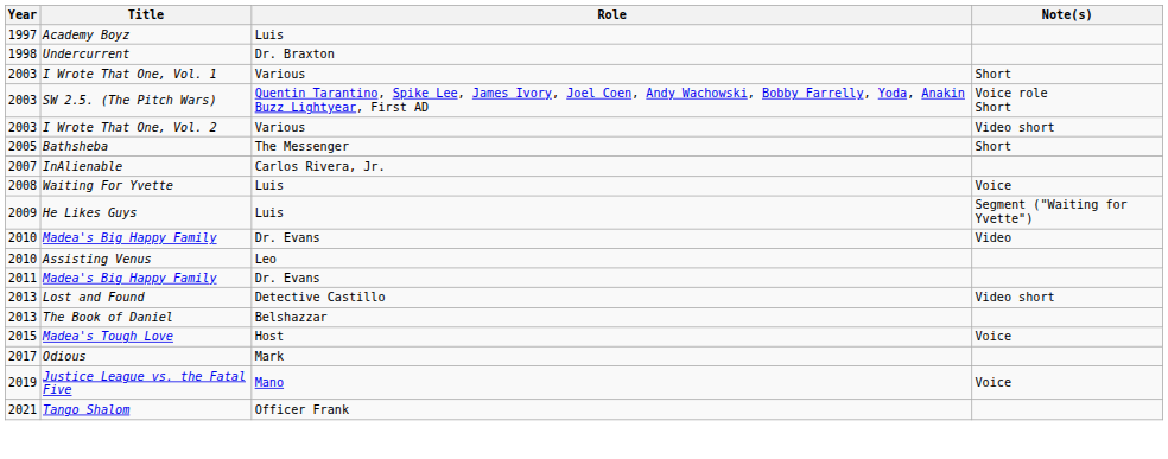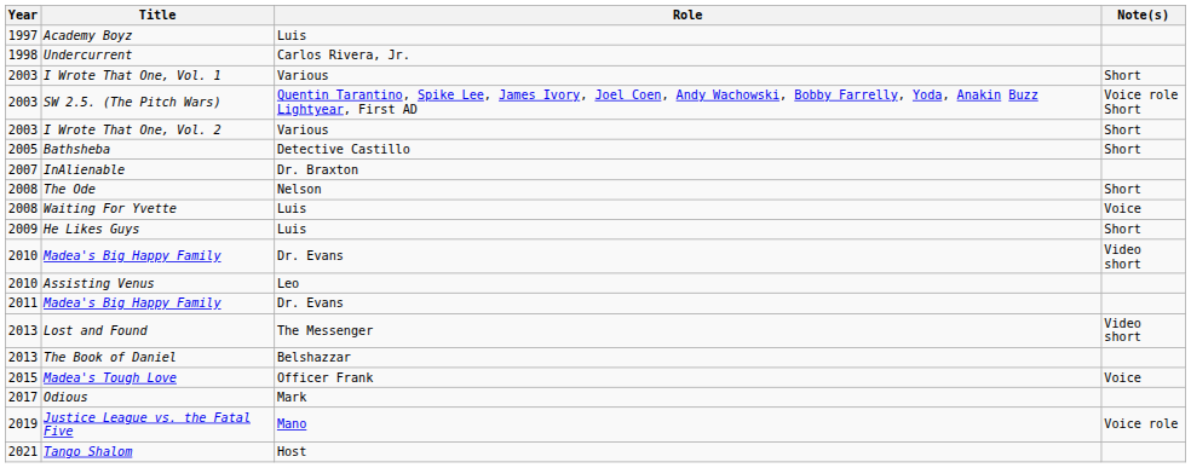Undercurrent | Role: Dr. Braxton -> Carlos Rivera, Jr.
I Wrote That One, Vol. 2 | Note(s): Video short -> Short
Bathsheba | Role: The Messenger -> Detective Castillo
InAlienable | Role: Carlos Rivera, Jr. -> Dr. Braxton
+ row: 2008 | The Ode | Nelson | Short
He Likes Guys | Note(s): Segment ("Waiting for Yvette") -> Short
2010 / Madea's Big Happy Family | Note(s): Video -> Video short
Lost and Found | Role: Detective Castillo -> The Messenger
Madea's Tough Love | Role: Host -> Officer Frank
Justice League vs. the Fatal Five | Note(s): Voice -> Voice role
Tango Shalom | Role: Officer Frank -> Host
